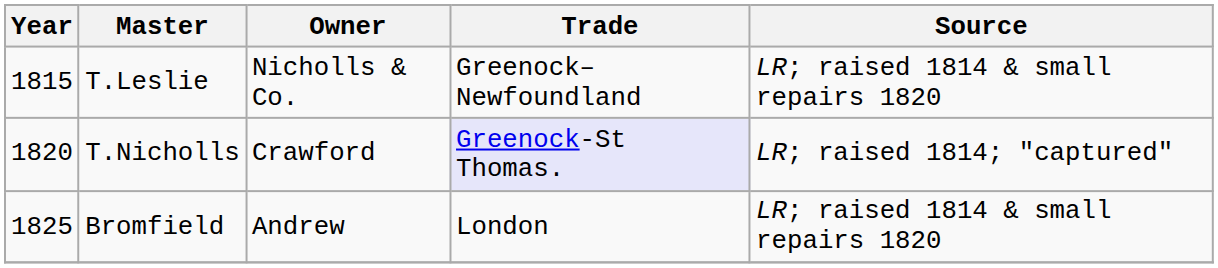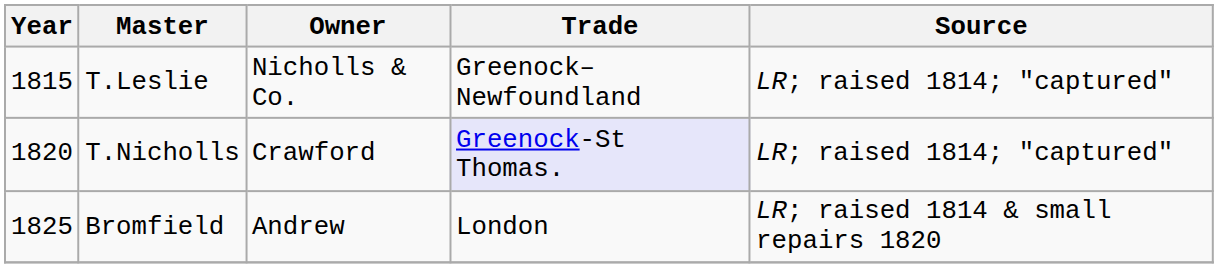T.Leslie | Source: LR; raised 1814 & small repairs 1820 -> LR; raised 1814; "captured"
